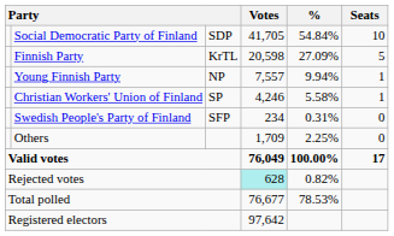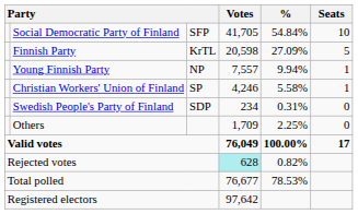Social Democratic Party of Finland | column 3: SDP -> SFP
Swedish People's Party of Finland | column 3: SFP -> SDP
